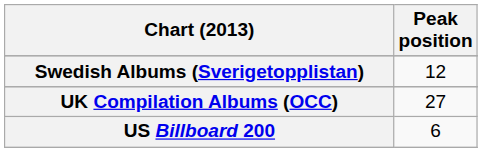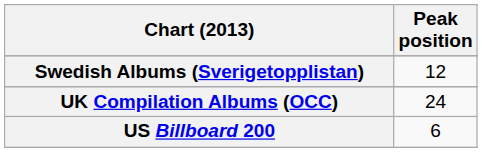UK Compilation Albums (OCC) | Peak position: 27 -> 24
